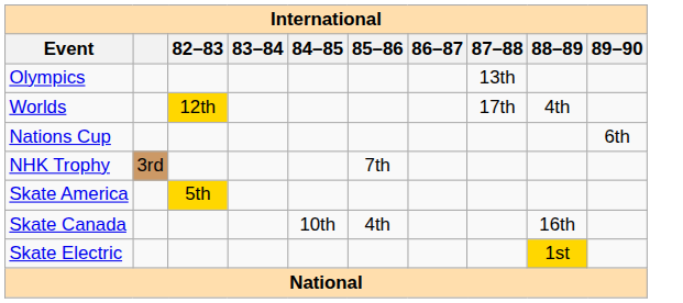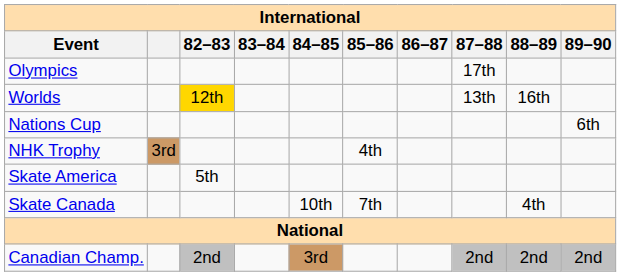Olympics | 87–88: 13th -> 17th
Worlds | 87–88: 17th -> 13th
Worlds | 88–89: 4th -> 16th
NHK Trophy | 85–86: 7th -> 4th
Skate America | 82–83: gold background -> no background
Skate Canada | 85–86: 4th -> 7th
Skate Canada | 88–89: 16th -> 4th
- row: Skate Electric | 1st
+ row: Canadian Champ. | 2nd | 3rd | 2nd | 2nd | 2nd
